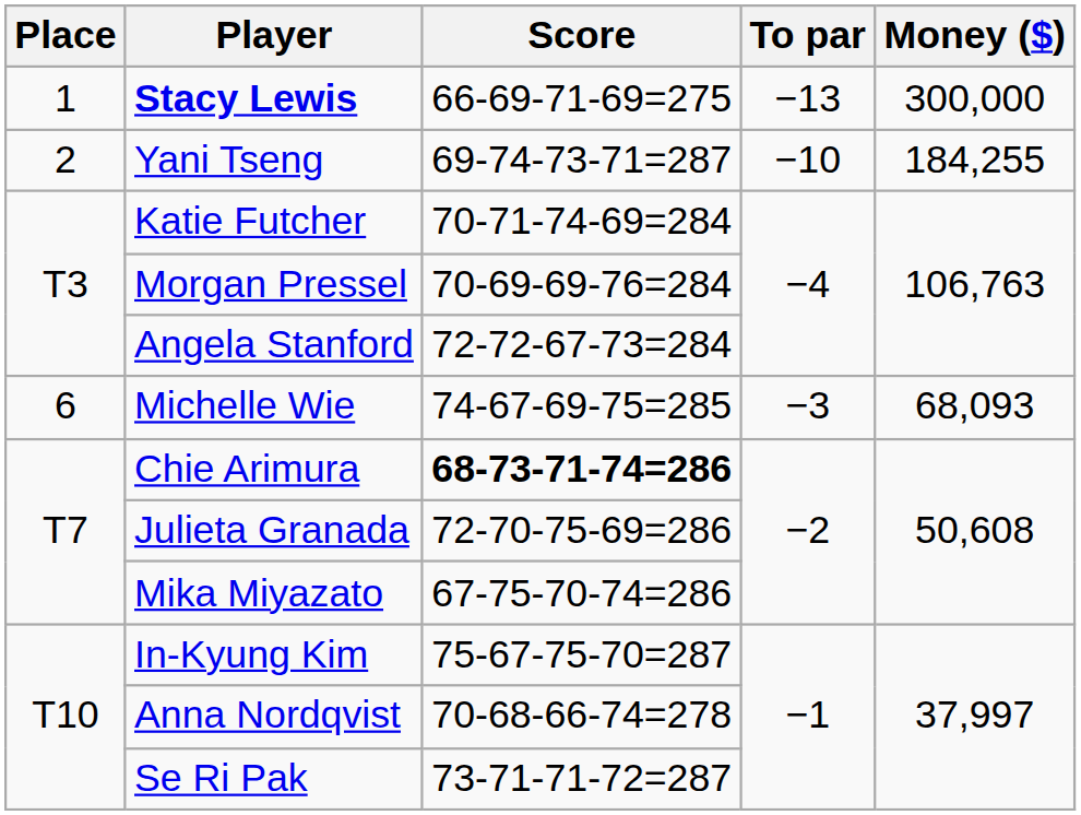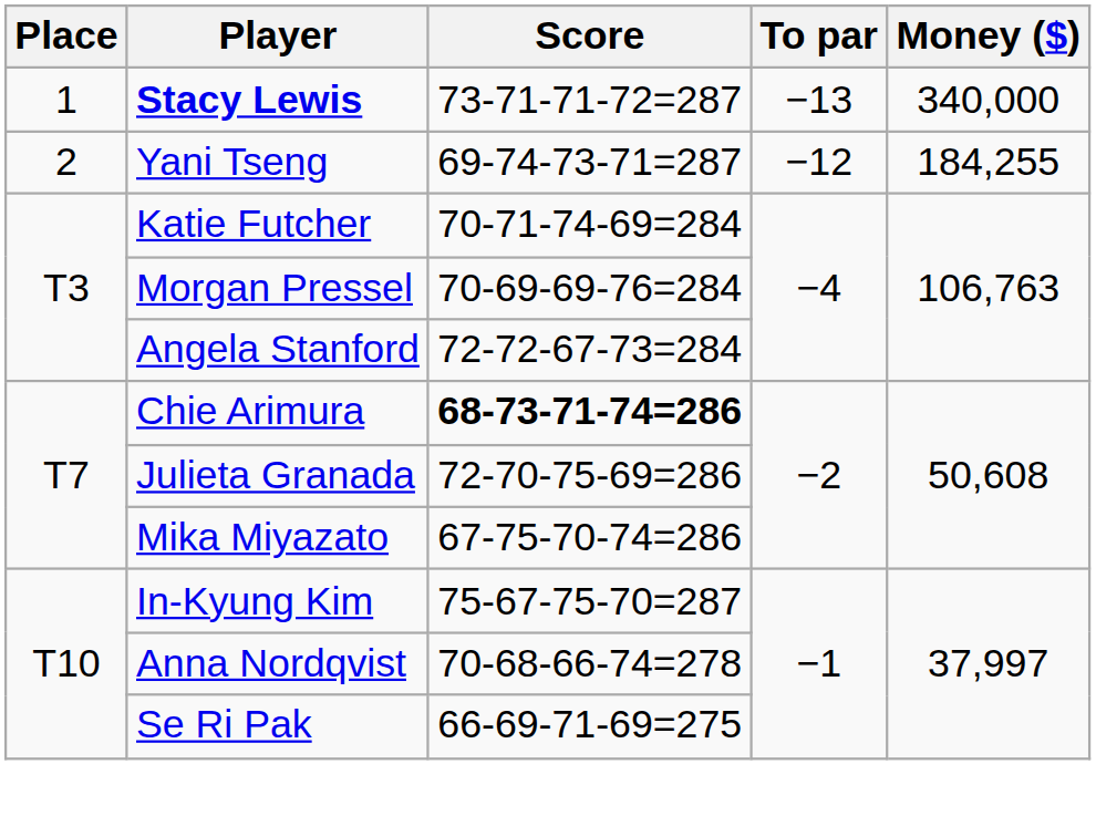Stacy Lewis | Score: 66-69-71-69=275 -> 73-71-71-72=287
Stacy Lewis | Money ($): 300,000 -> 340,000
Yani Tseng | To par: −10 -> −12
- row: 6 | Michelle Wie | 74-67-69-75=285 | −3 | 68,093
Se Ri Pak | Score: 73-71-71-72=287 -> 66-69-71-69=275
